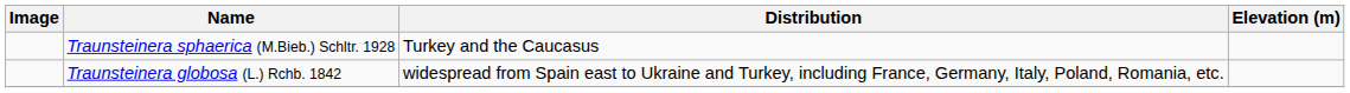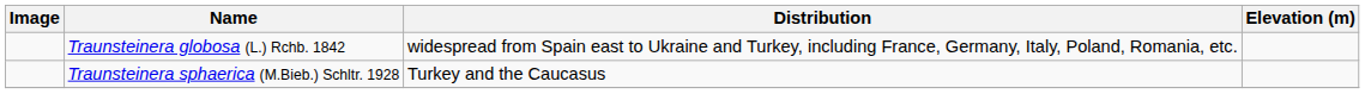rows swapped: Traunsteinera globosa (L.) Rchb. 1842 <-> Traunsteinera sphaerica (M.Bieb.) Schltr. 1928
